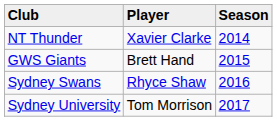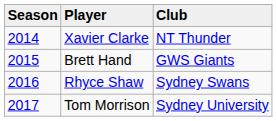columns swapped: Season <-> Club
